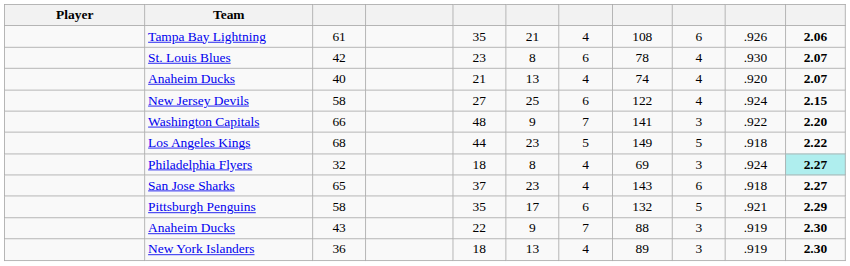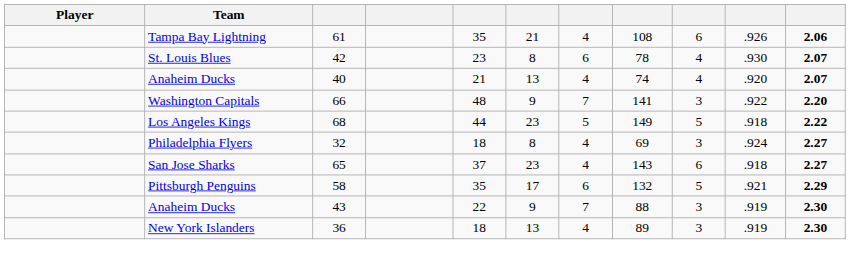- row: New Jersey Devils | 58 | 27 | 25 | 6 | 122 | 4 | .924 | 2.15
Philadelphia Flyers | column 11: paleturquoise background -> no background
